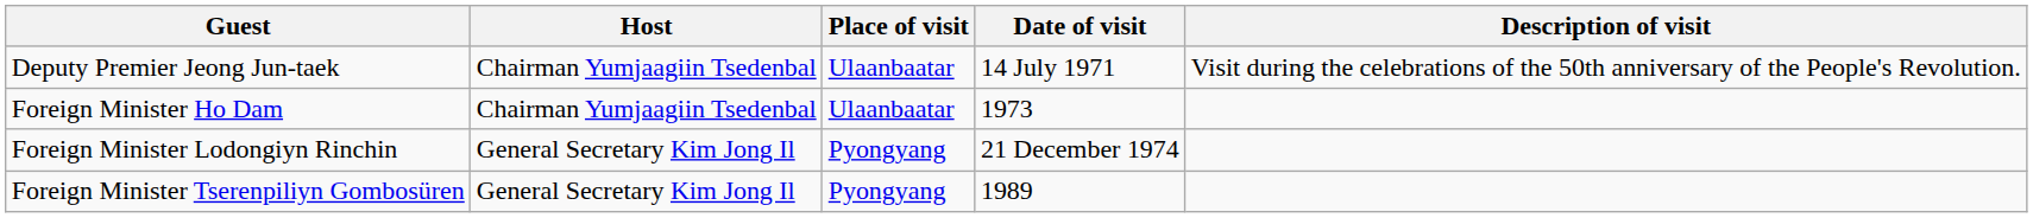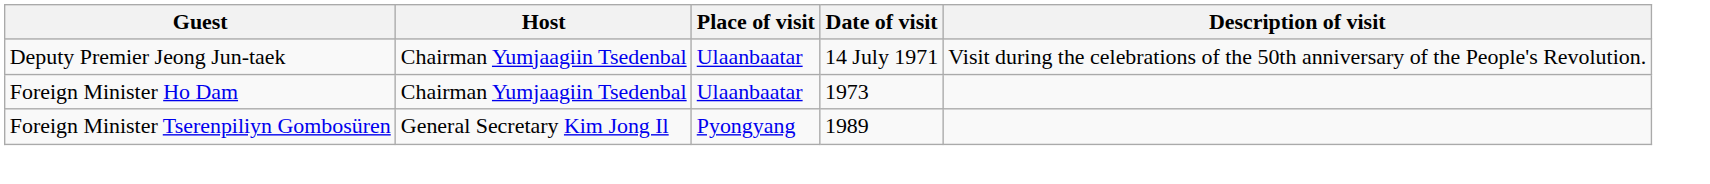- row: Foreign Minister Lodongiyn Rinchin | General Secretary Kim Jong Il | Pyongyang | 21 December 1974
